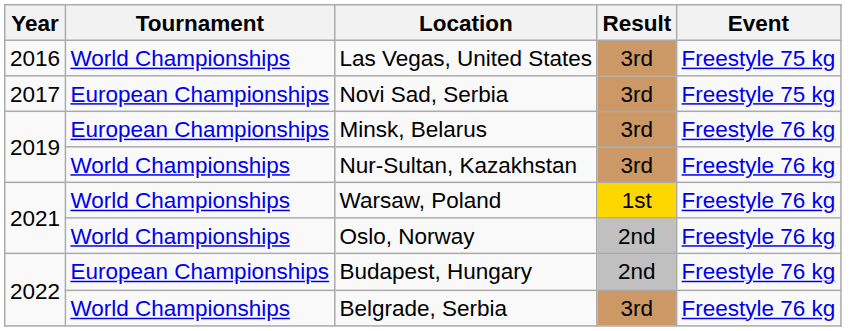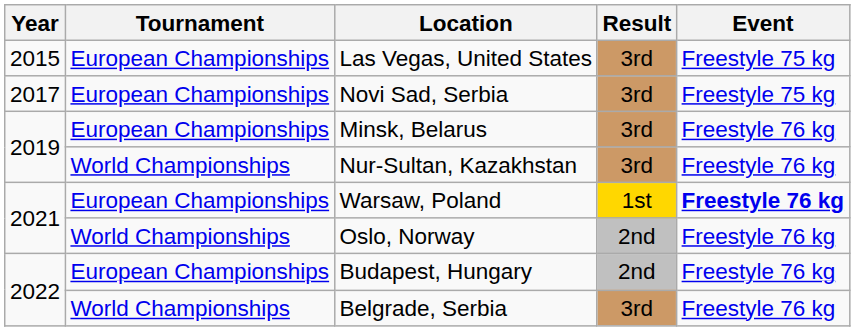Las Vegas, United States | Year: 2016 -> 2015
Las Vegas, United States | Tournament: World Championships -> European Championships
Warsaw, Poland | Tournament: World Championships -> European Championships
Warsaw, Poland | Event: normal -> bold
